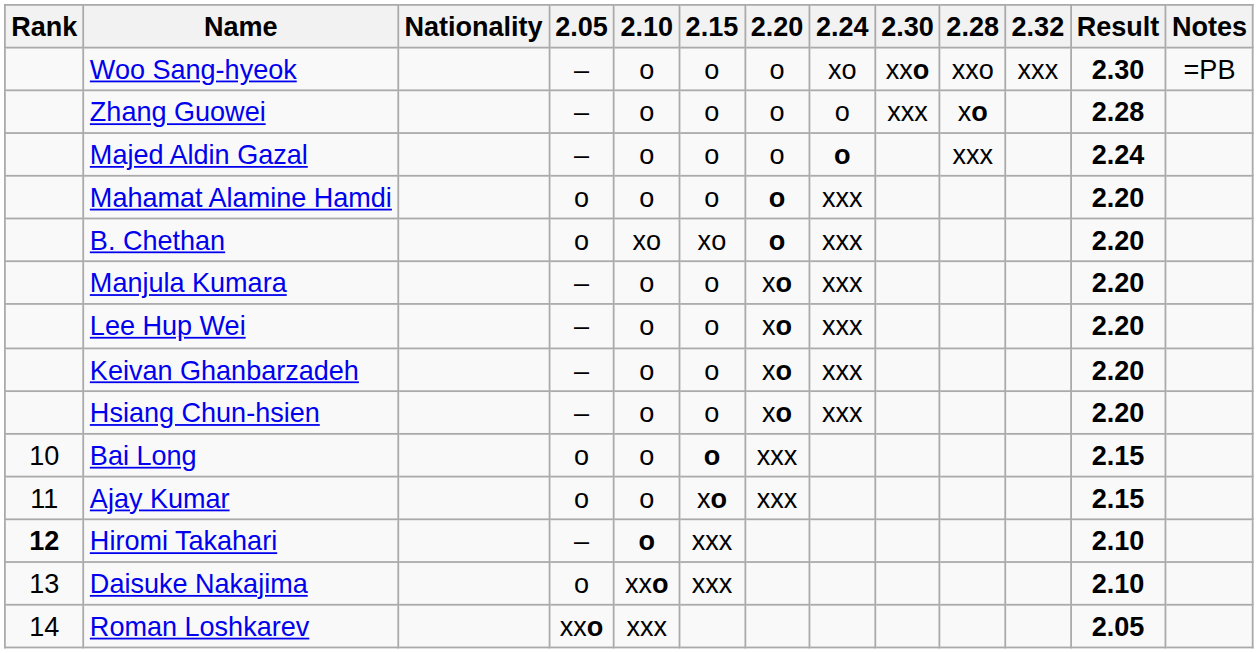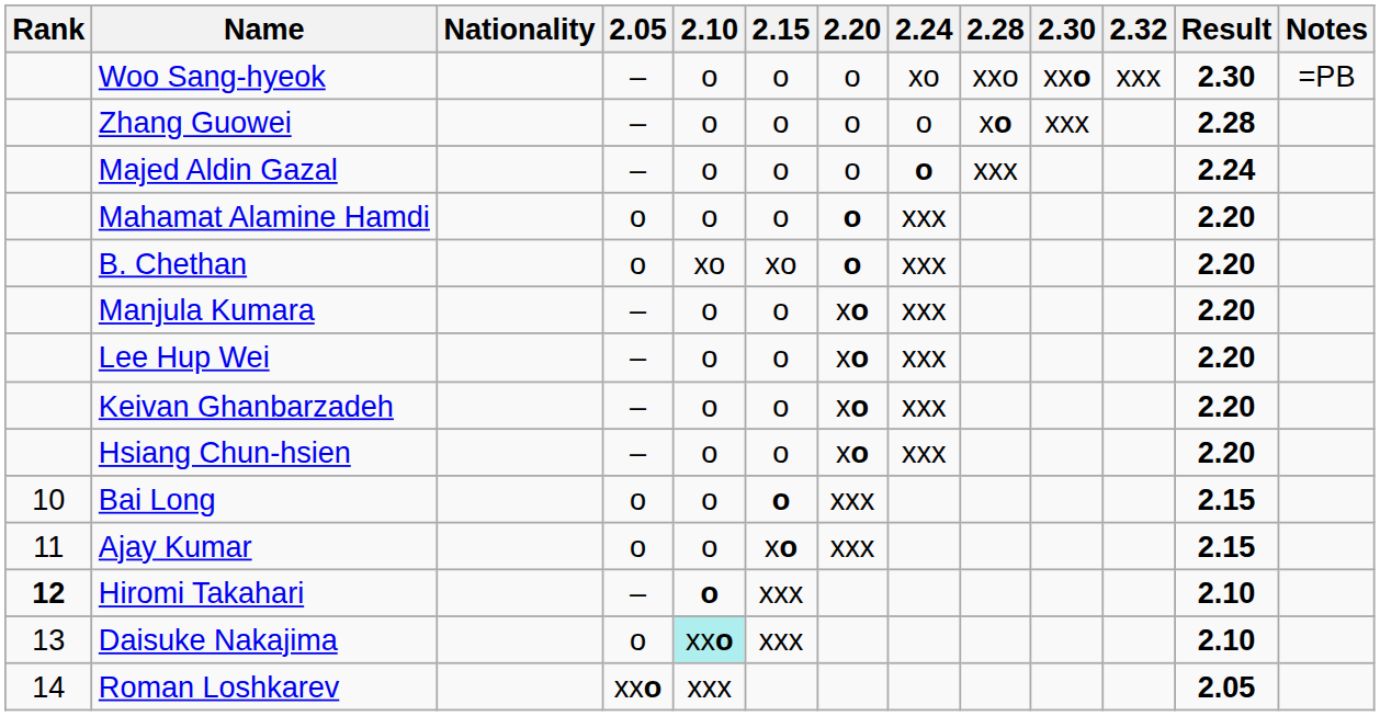columns swapped: 2.28 <-> 2.30
Daisuke Nakajima | 2.10: no background -> paleturquoise background
